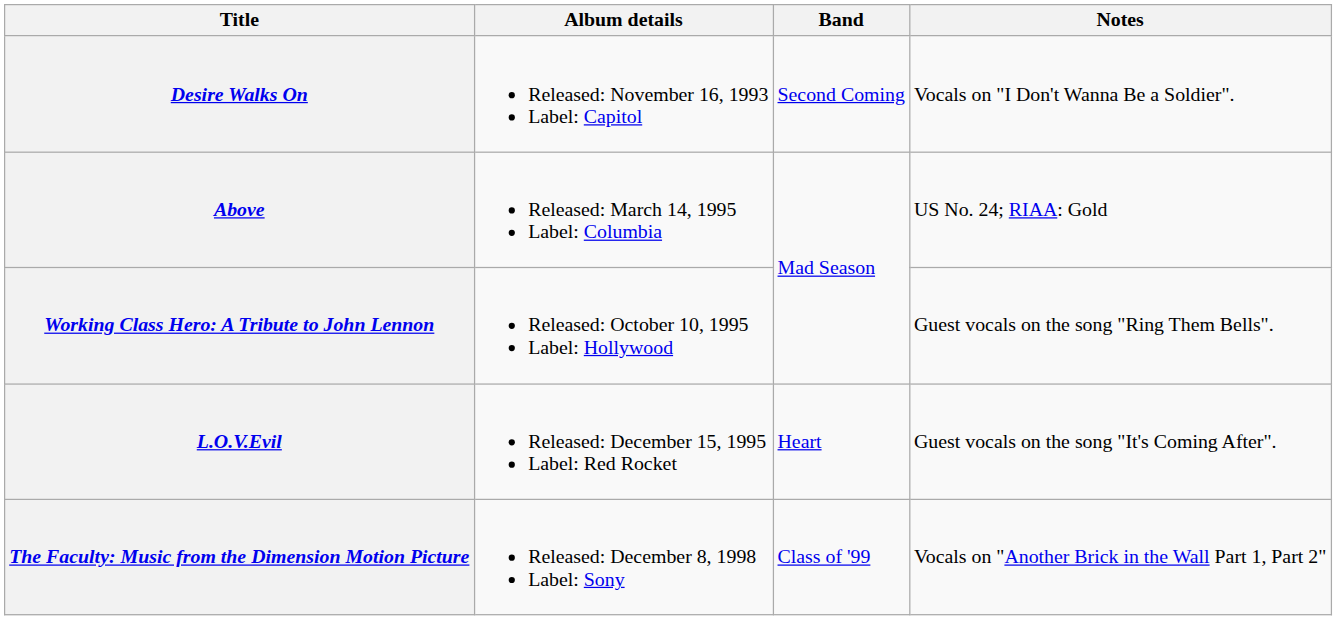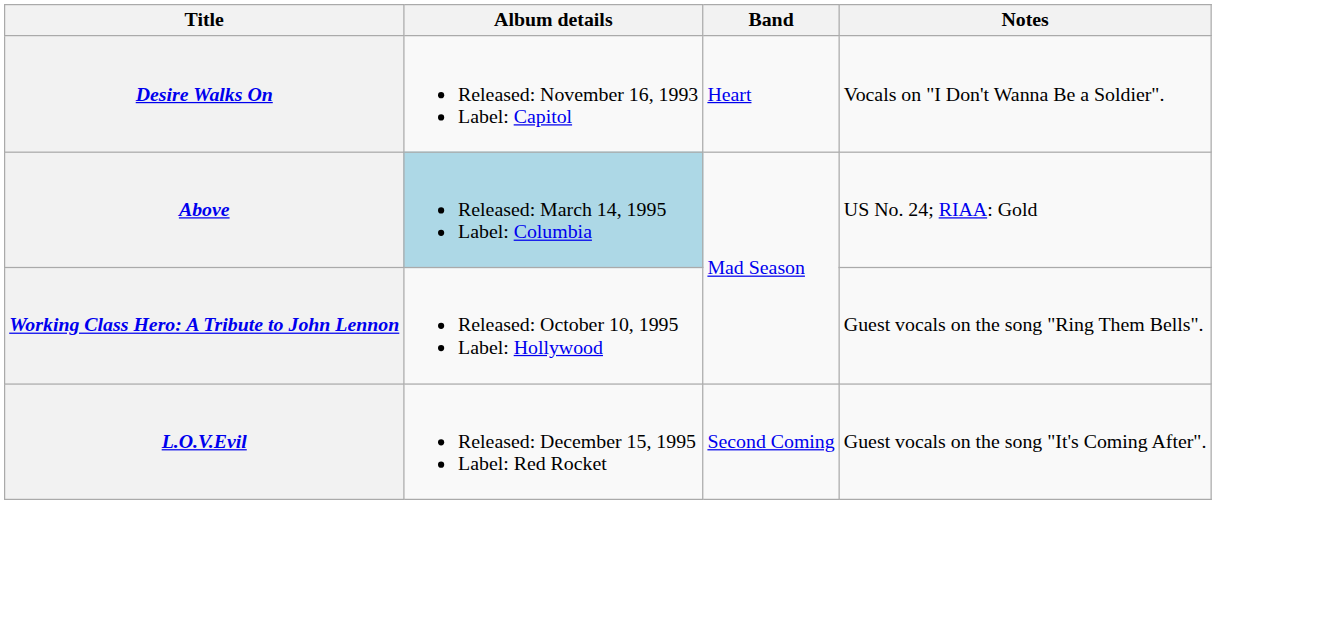Desire Walks On | Band: Second Coming -> Heart
Above | Album details: no background -> lightblue background
L.O.V.Evil | Band: Heart -> Second Coming
- row: The Faculty: Music from the Dimension Motion Picture | Released: December 8, 1998 Label: Sony | Class of '99 | Vocals on "Another Brick in the Wall Part 1, Part 2"
